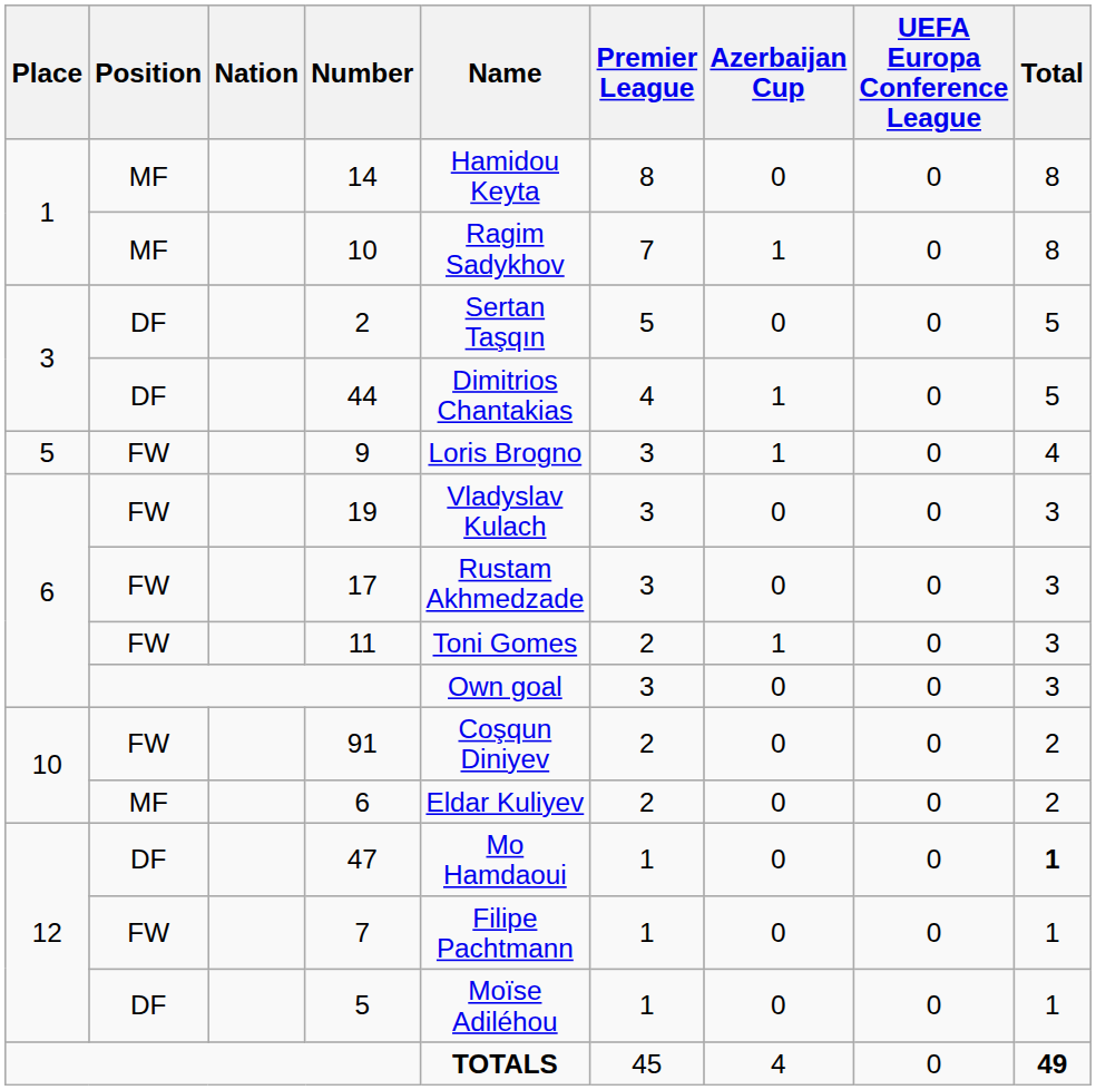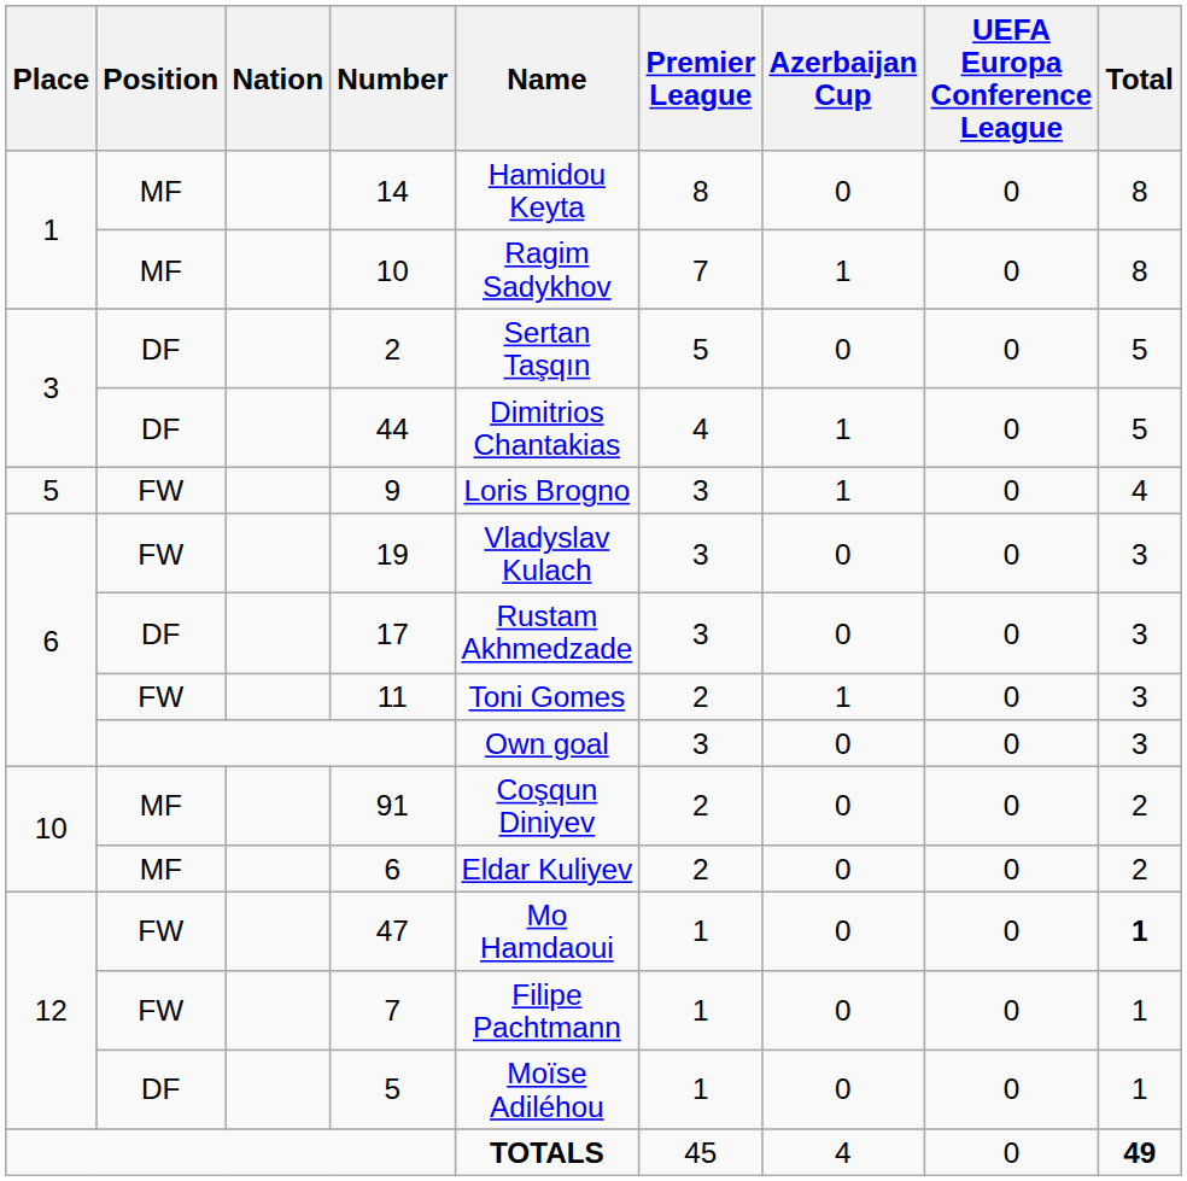17 | Position: FW -> DF
91 | Position: FW -> MF
47 | Position: DF -> FW
